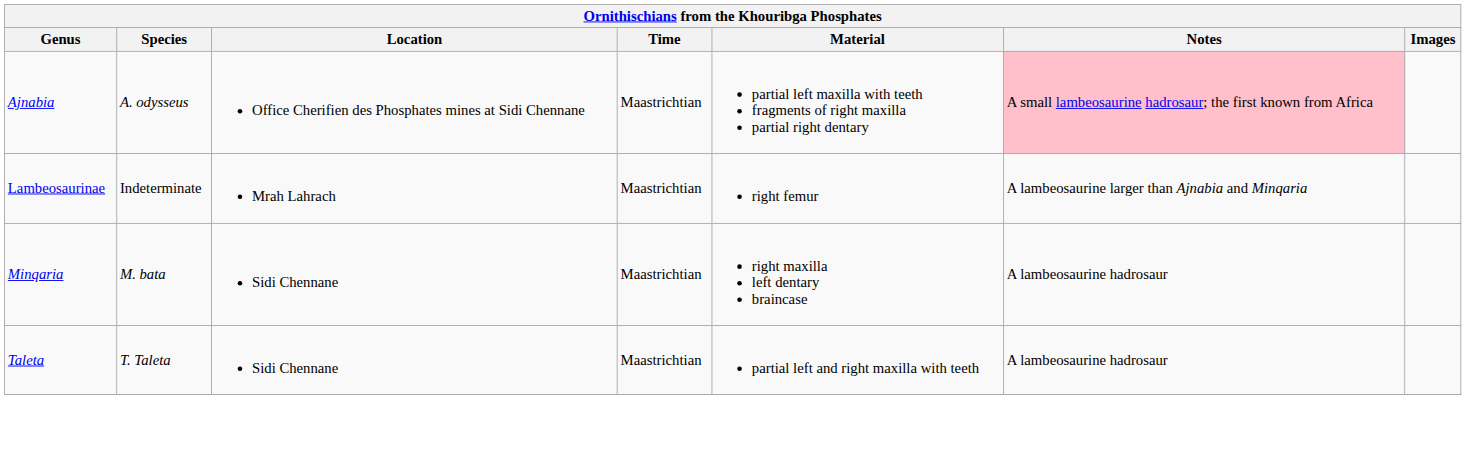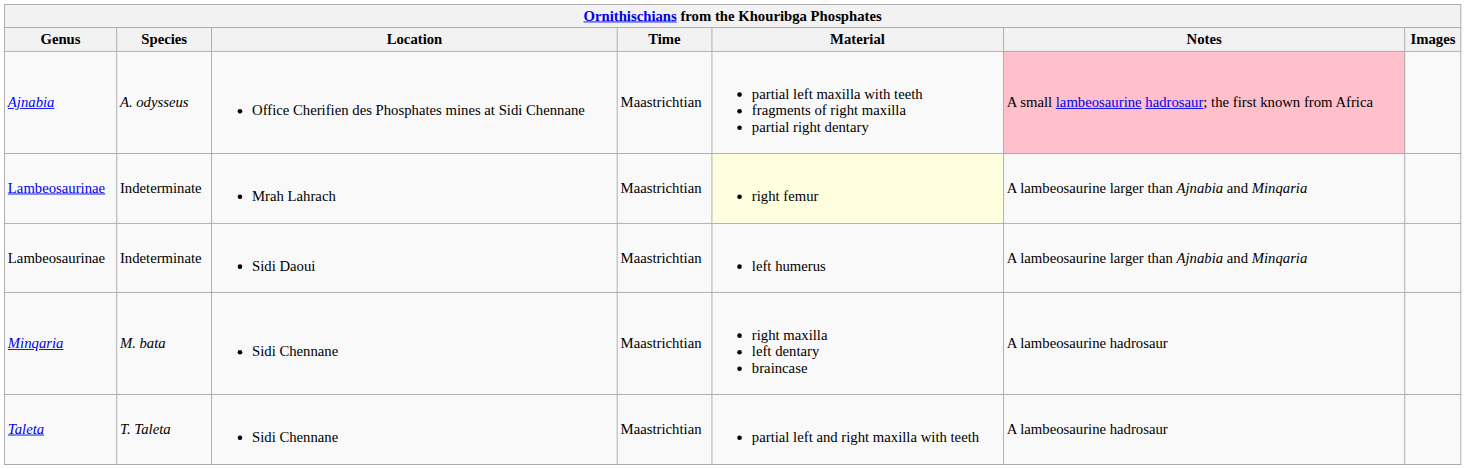Lambeosaurinae / Mrah Lahrach | Material: no background -> lightyellow background
+ row: Lambeosaurinae | Indeterminate | Sidi Daoui | Maastrichtian | left humerus | A lambeosaurine larger than Ajnabia and Minqaria
